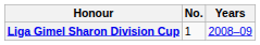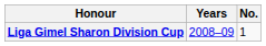columns swapped: No. <-> Years
